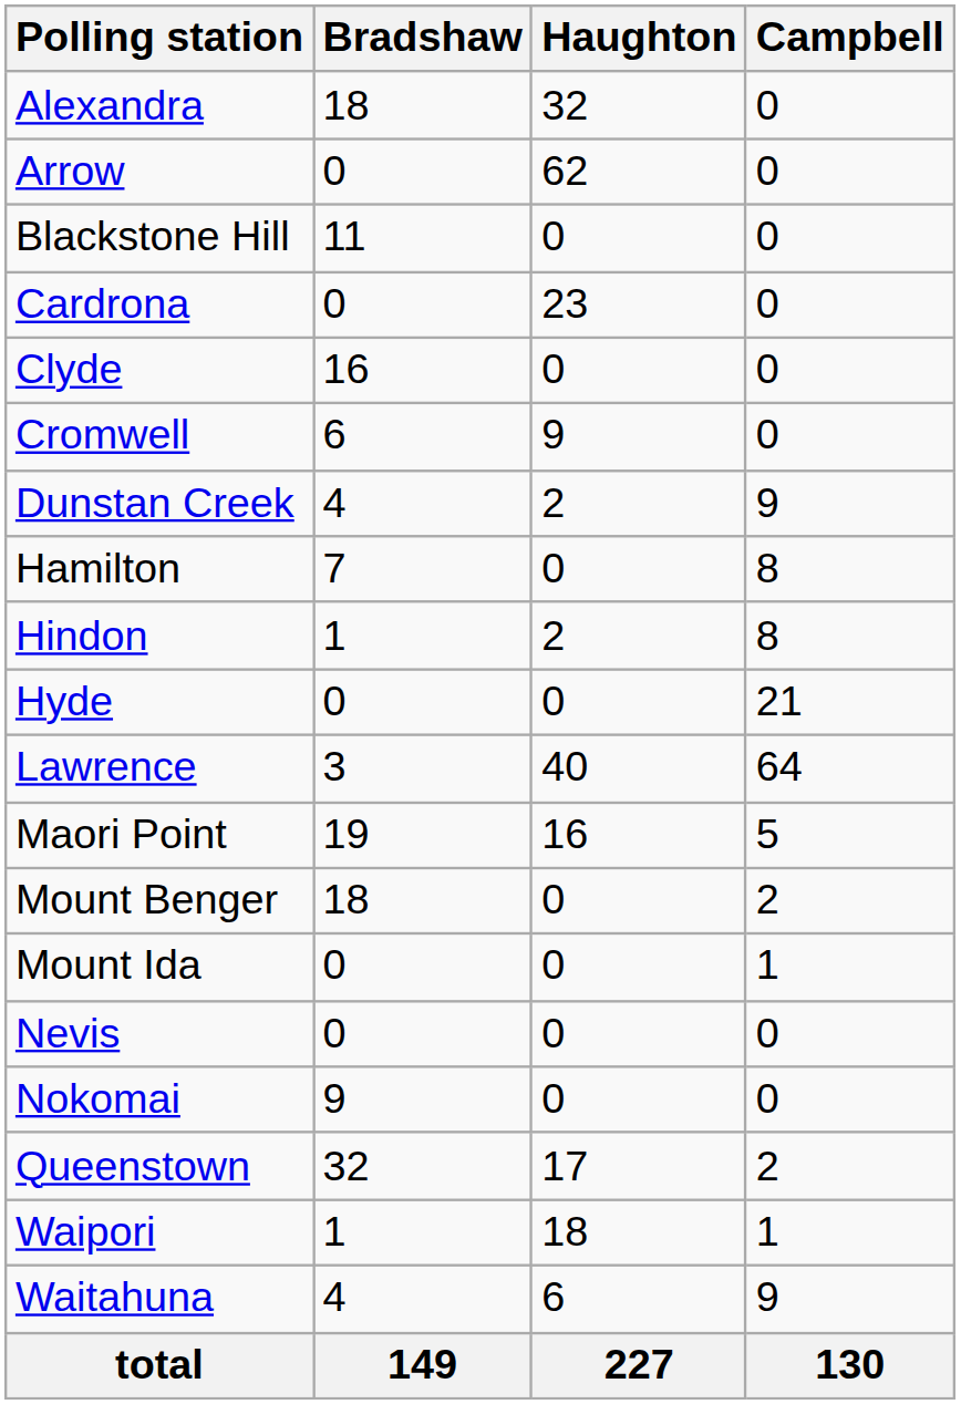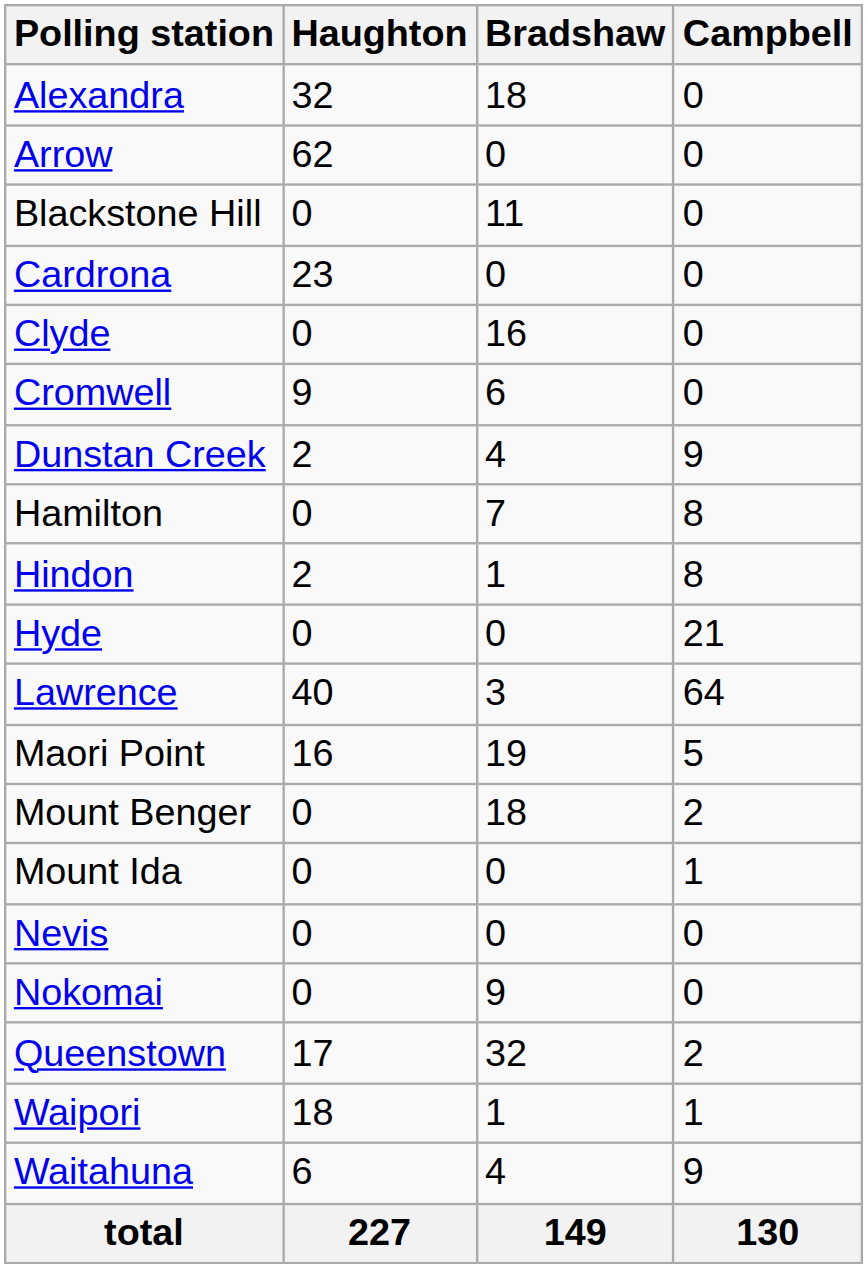columns swapped: Haughton <-> Bradshaw
